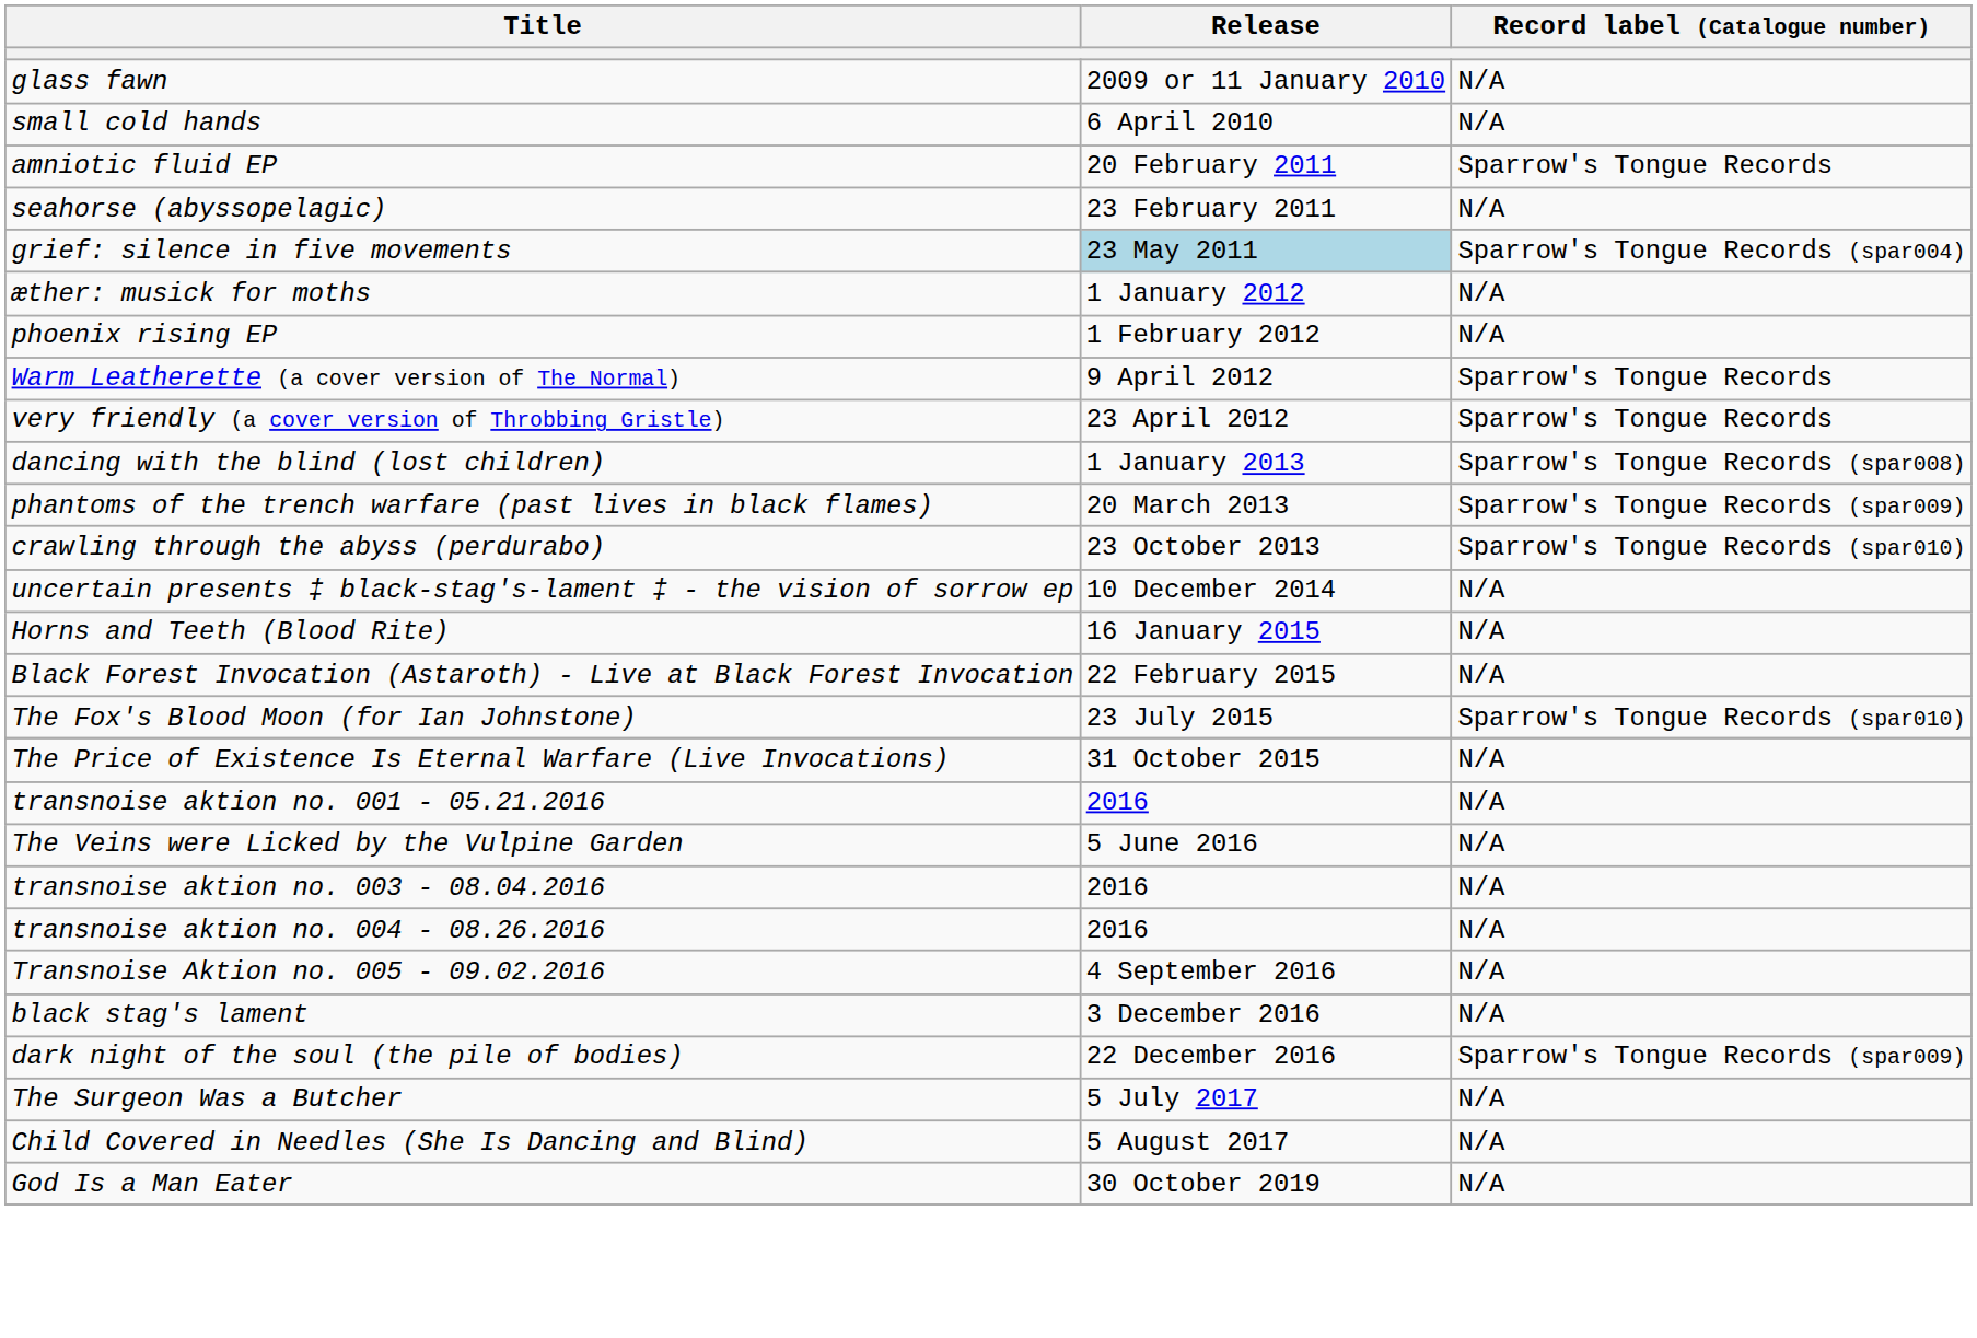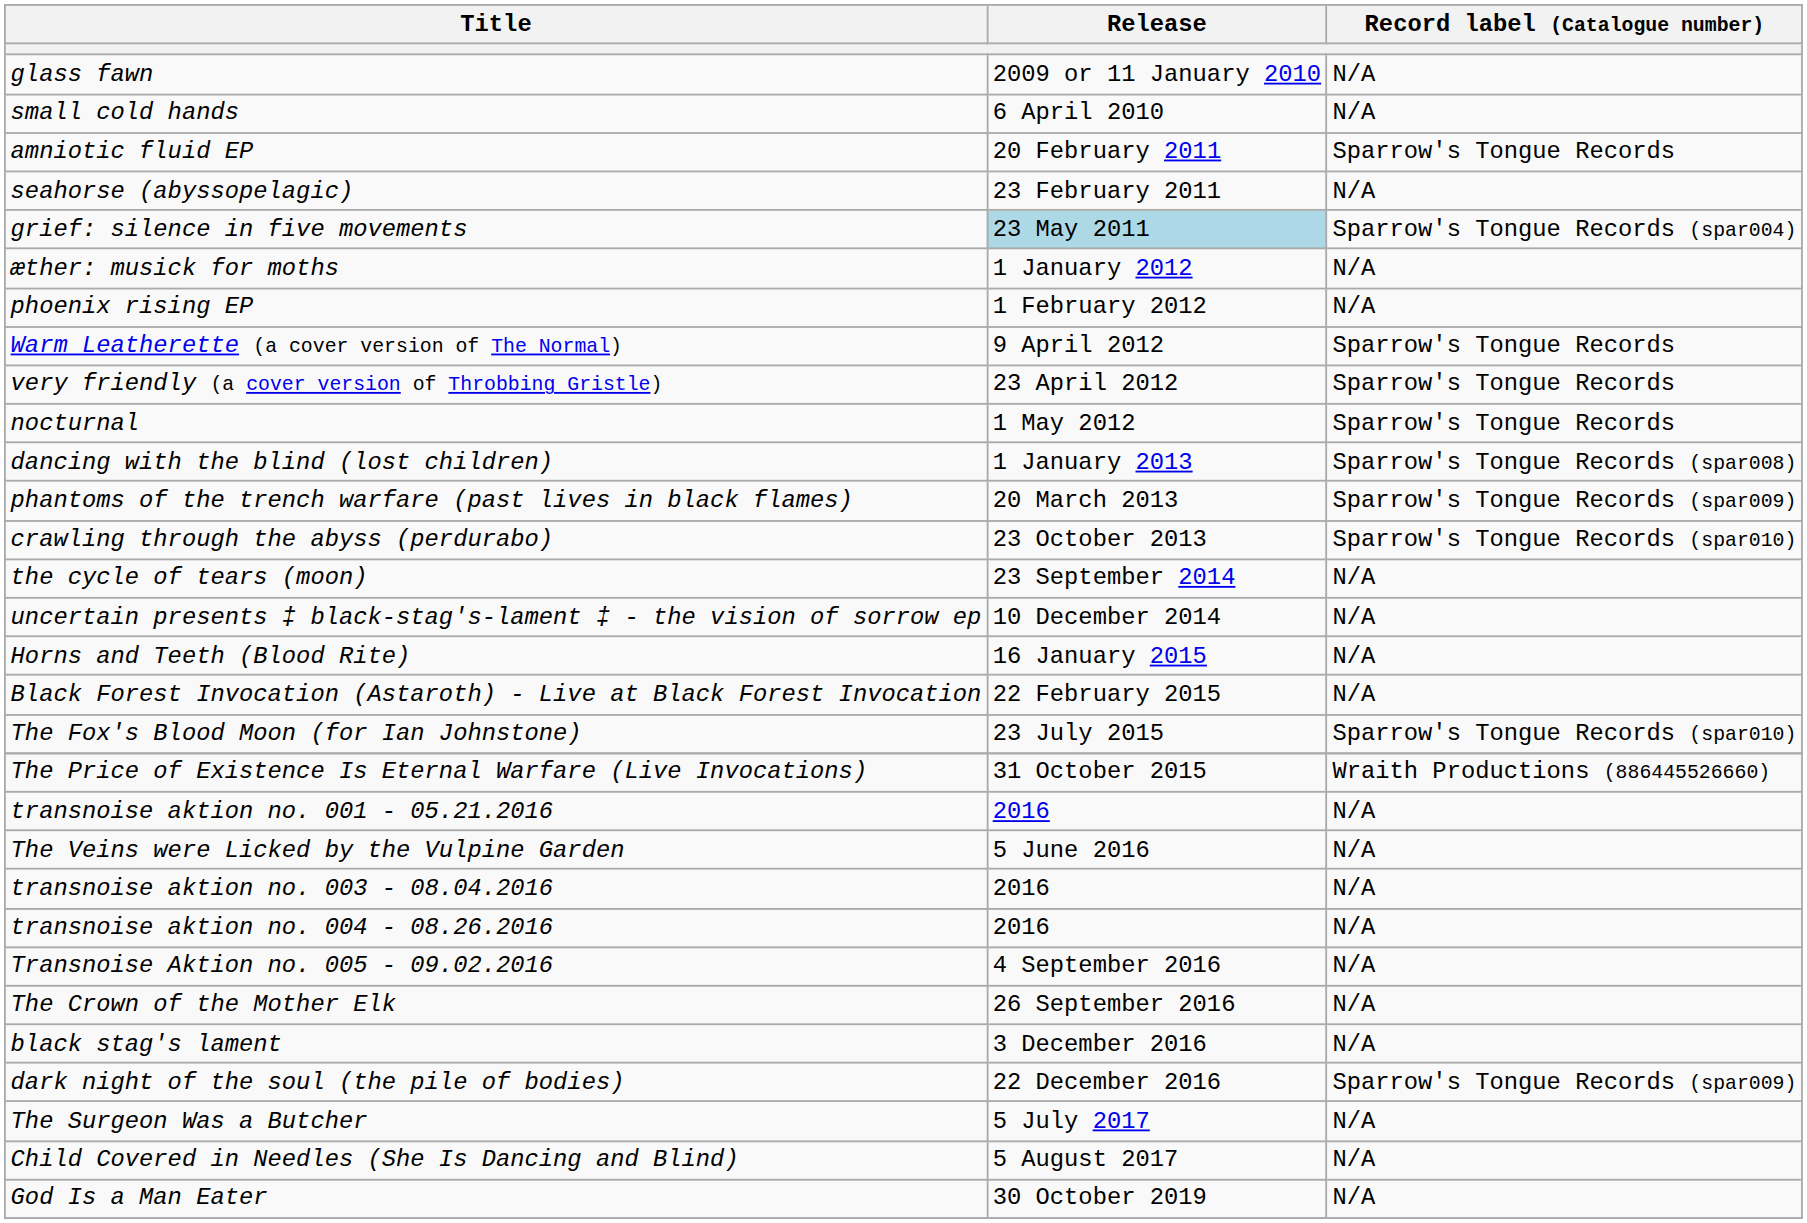+ row: nocturnal | 1 May 2012 | Sparrow's Tongue Records
+ row: the cycle of tears (moon) | 23 September 2014 | N/A
The Price of Existence Is Eternal Warfare (Live Invocations) | Record label (Catalogue number): N/A -> Wraith Productions (886445526660)
+ row: The Crown of the Mother Elk | 26 September 2016 | N/A
